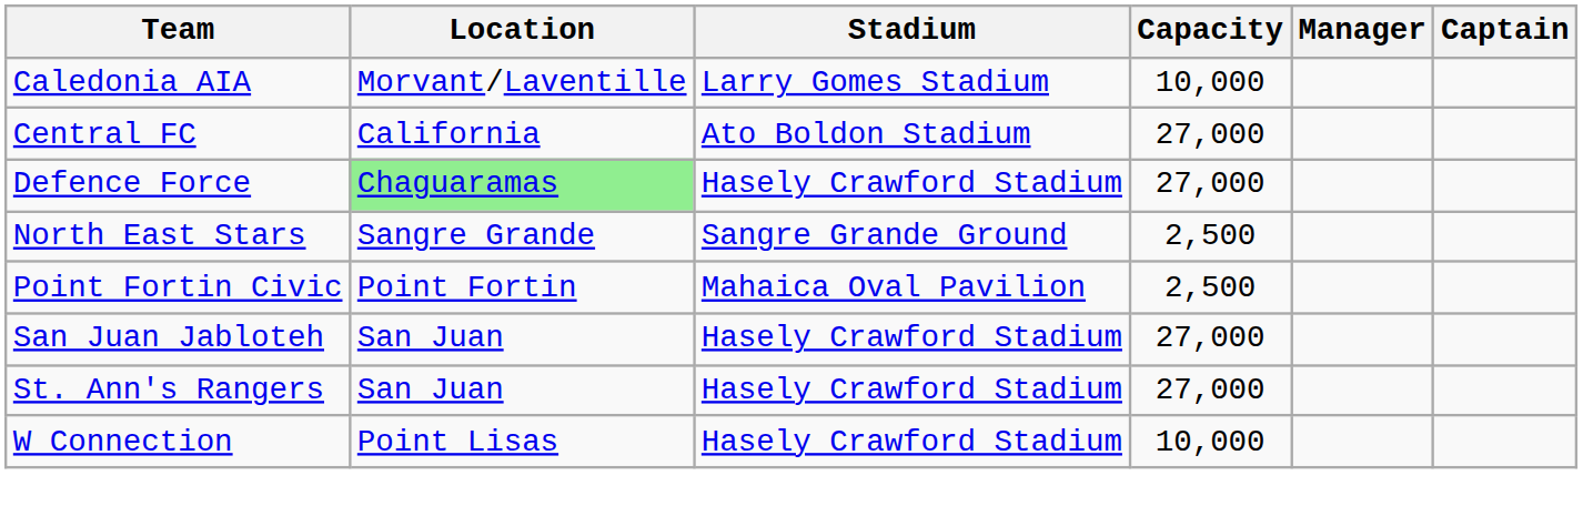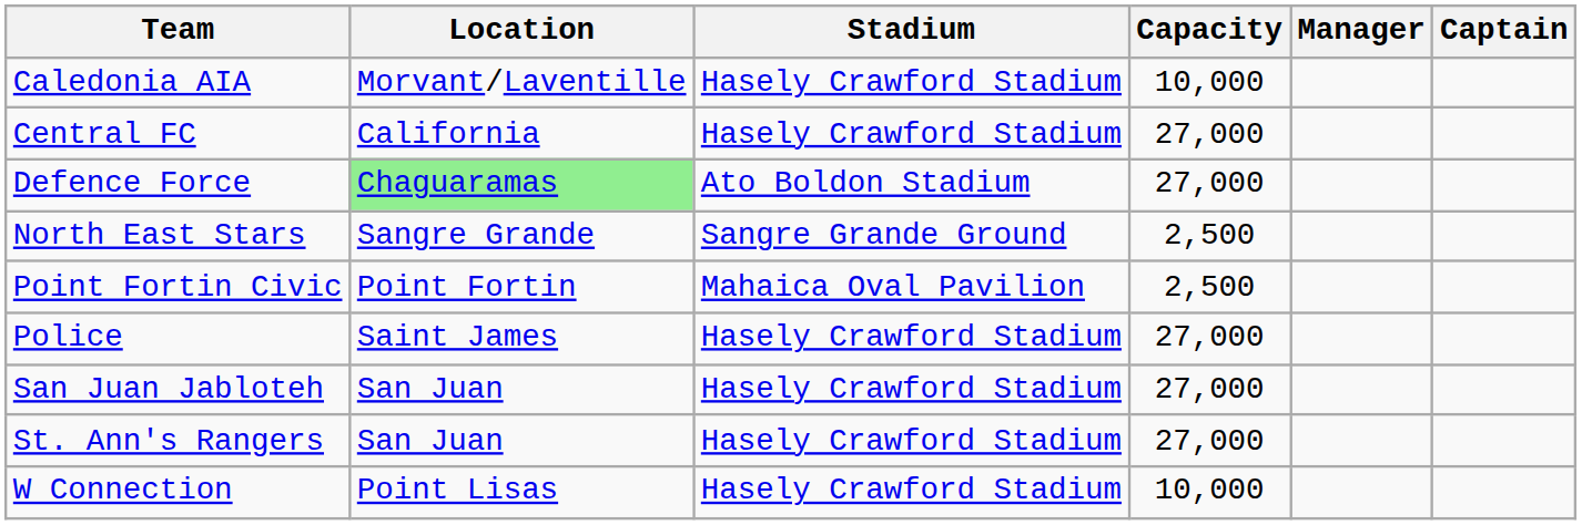Caledonia AIA | Stadium: Larry Gomes Stadium -> Hasely Crawford Stadium
Central FC | Stadium: Ato Boldon Stadium -> Hasely Crawford Stadium
Defence Force | Stadium: Hasely Crawford Stadium -> Ato Boldon Stadium
+ row: Police | Saint James | Hasely Crawford Stadium | 27,000
